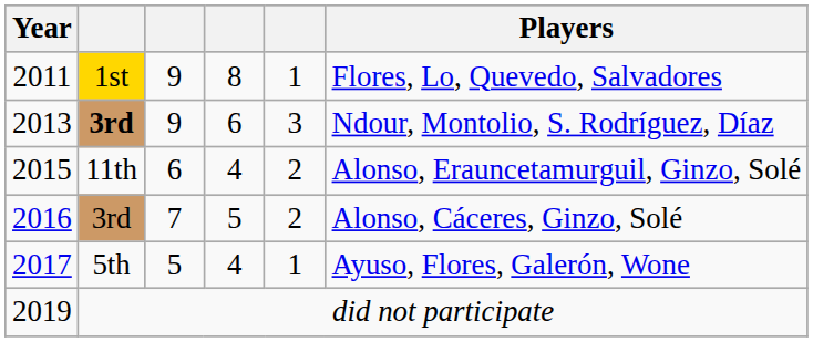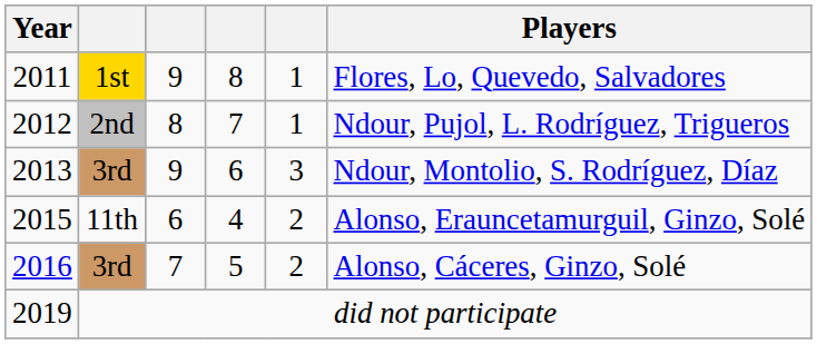+ row: 2012 | 2nd | 8 | 7 | 1 | Ndour, Pujol, L. Rodríguez, Trigueros
2013 | column 2: bold -> normal
- row: 2017 | 5th | 5 | 4 | 1 | Ayuso, Flores, Galerón, Wone
